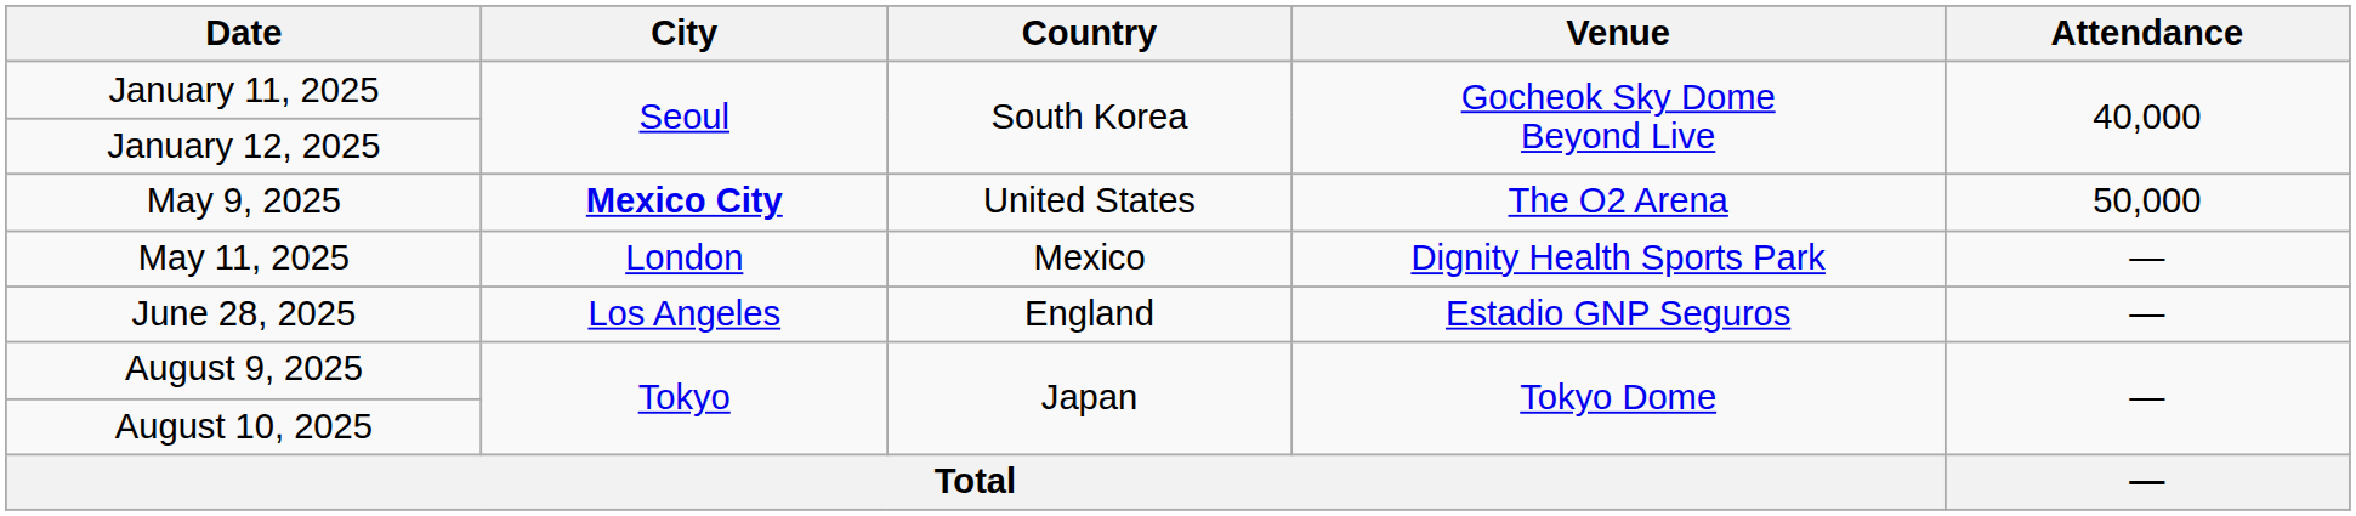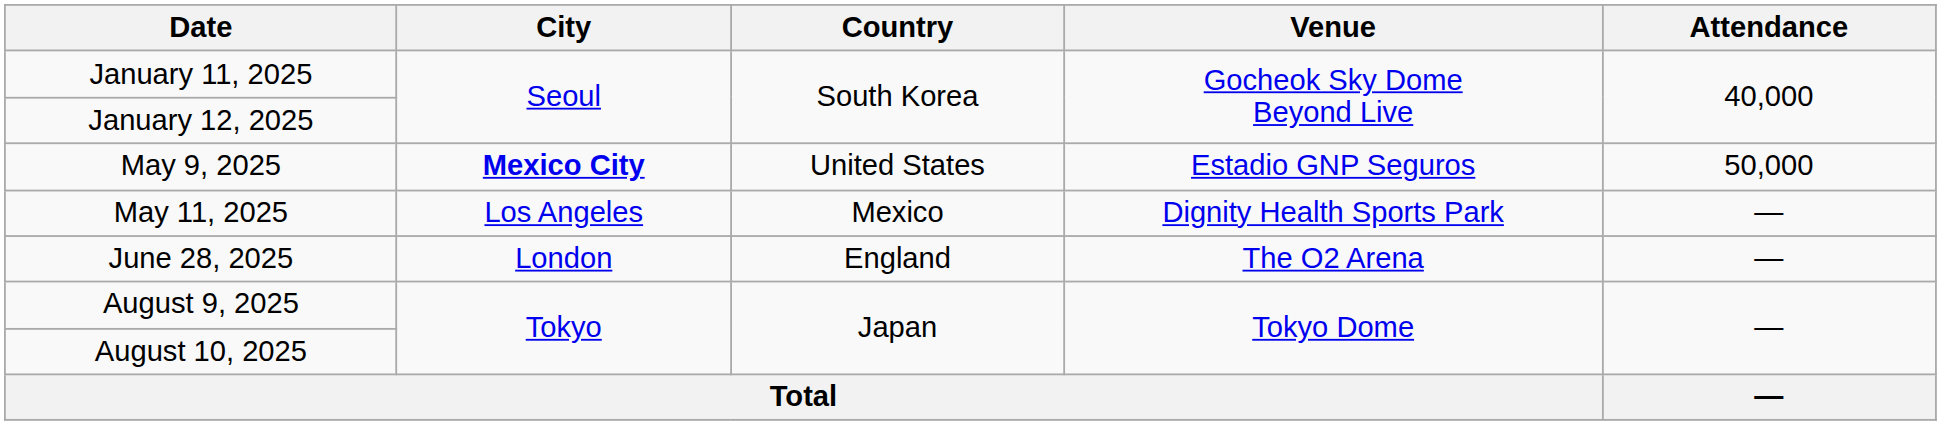May 9, 2025 | Venue: The O2 Arena -> Estadio GNP Seguros
May 11, 2025 | City: London -> Los Angeles
June 28, 2025 | City: Los Angeles -> London
June 28, 2025 | Venue: Estadio GNP Seguros -> The O2 Arena
